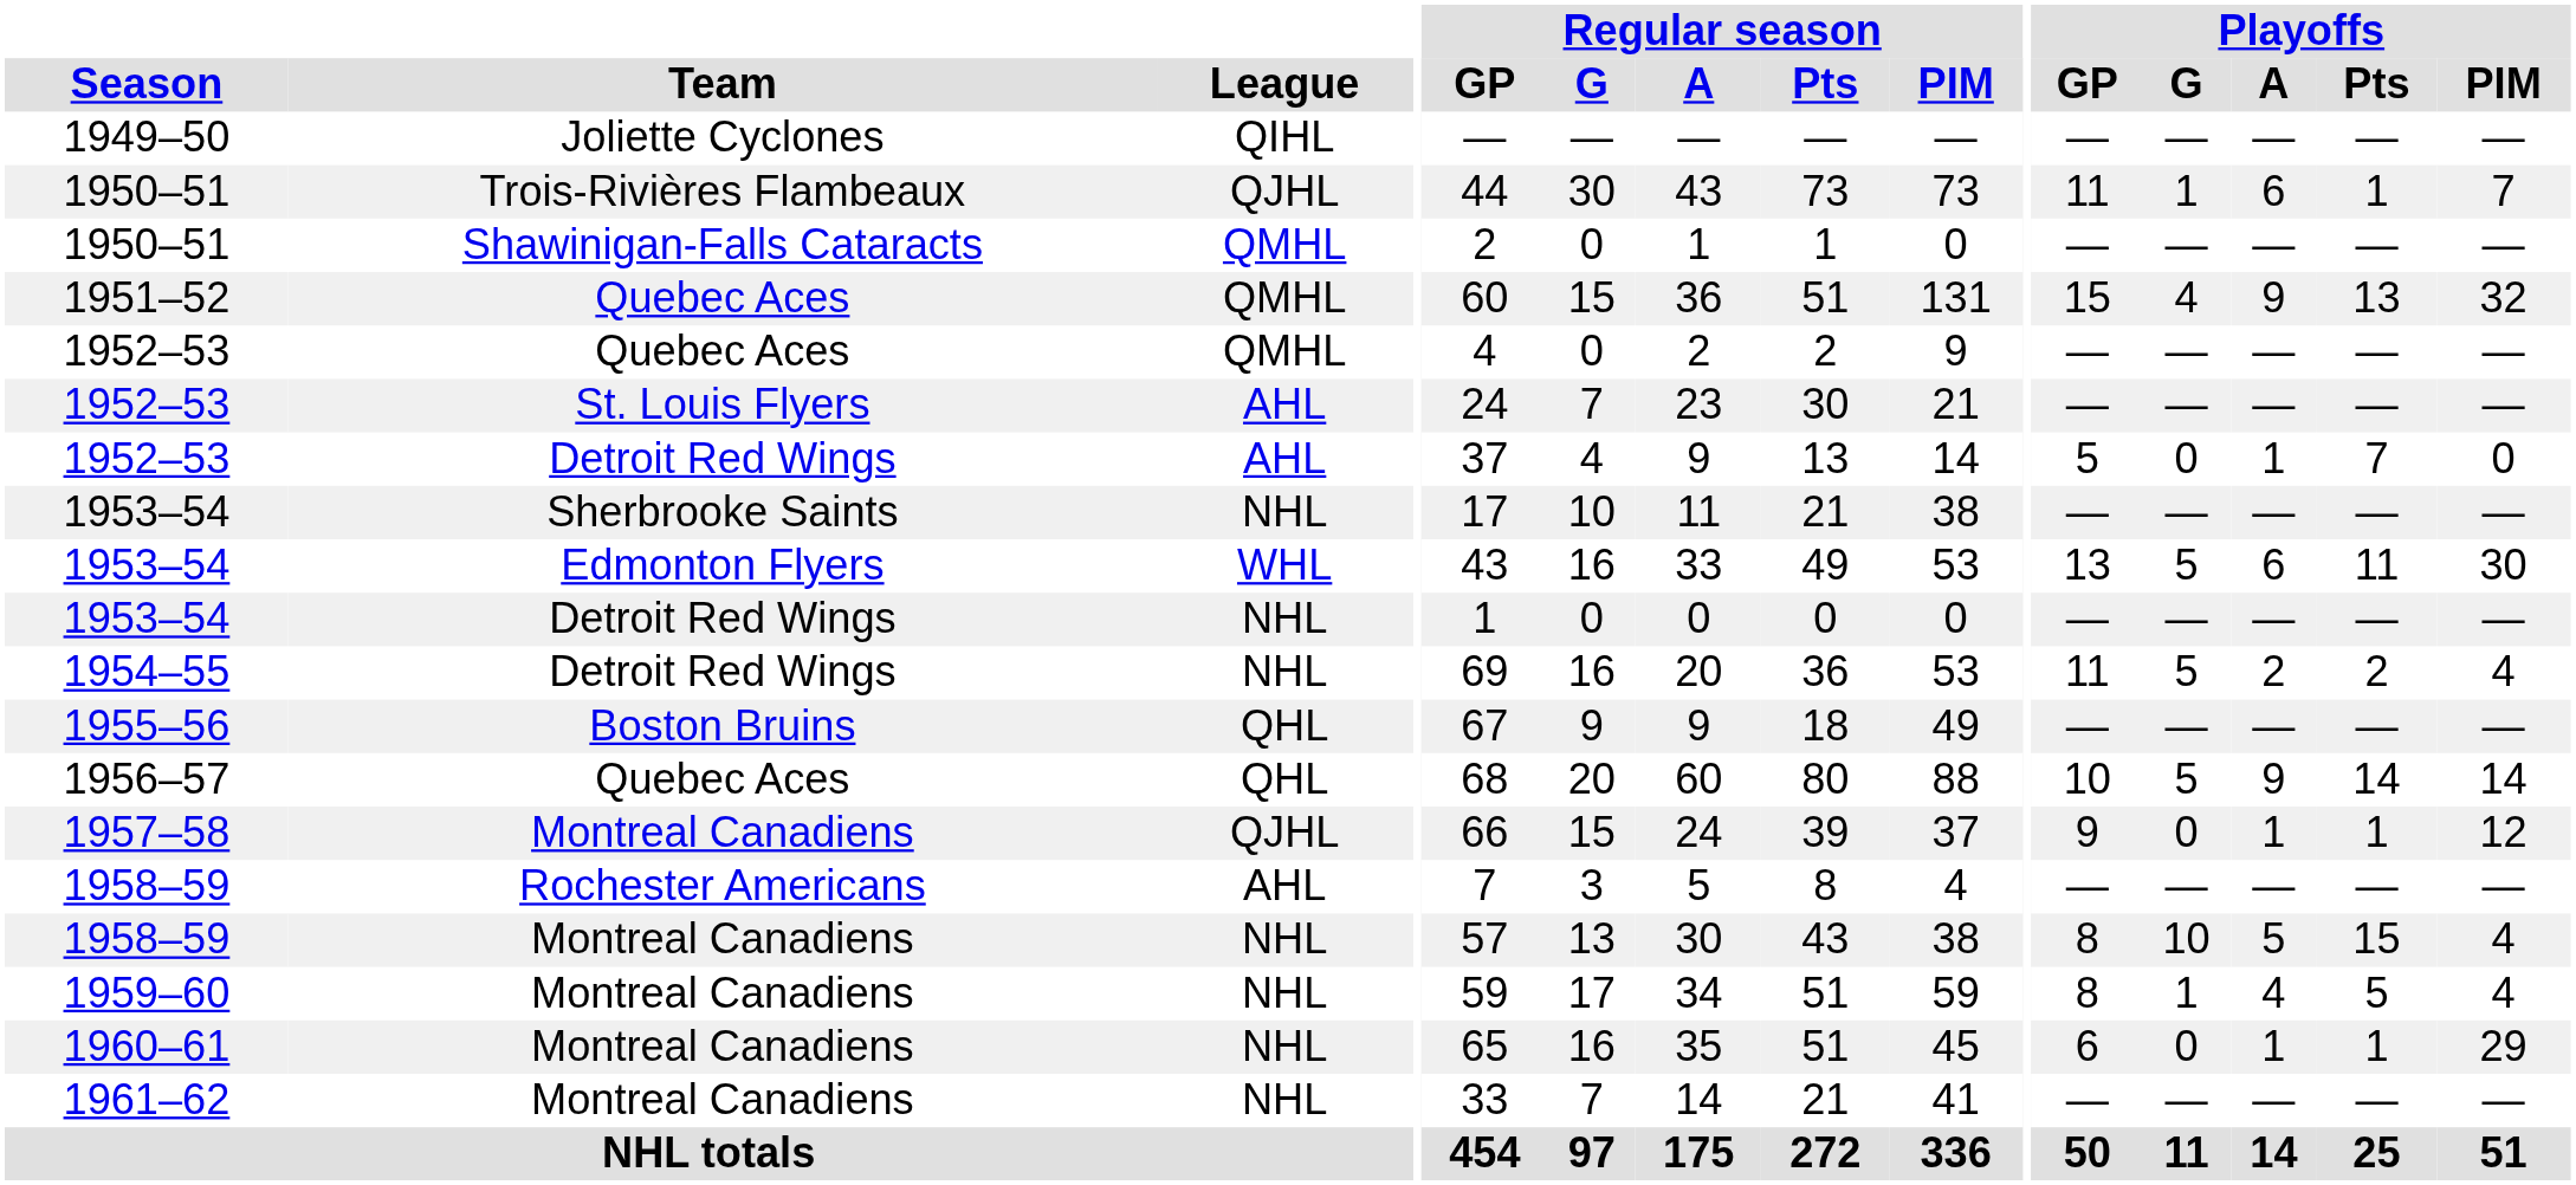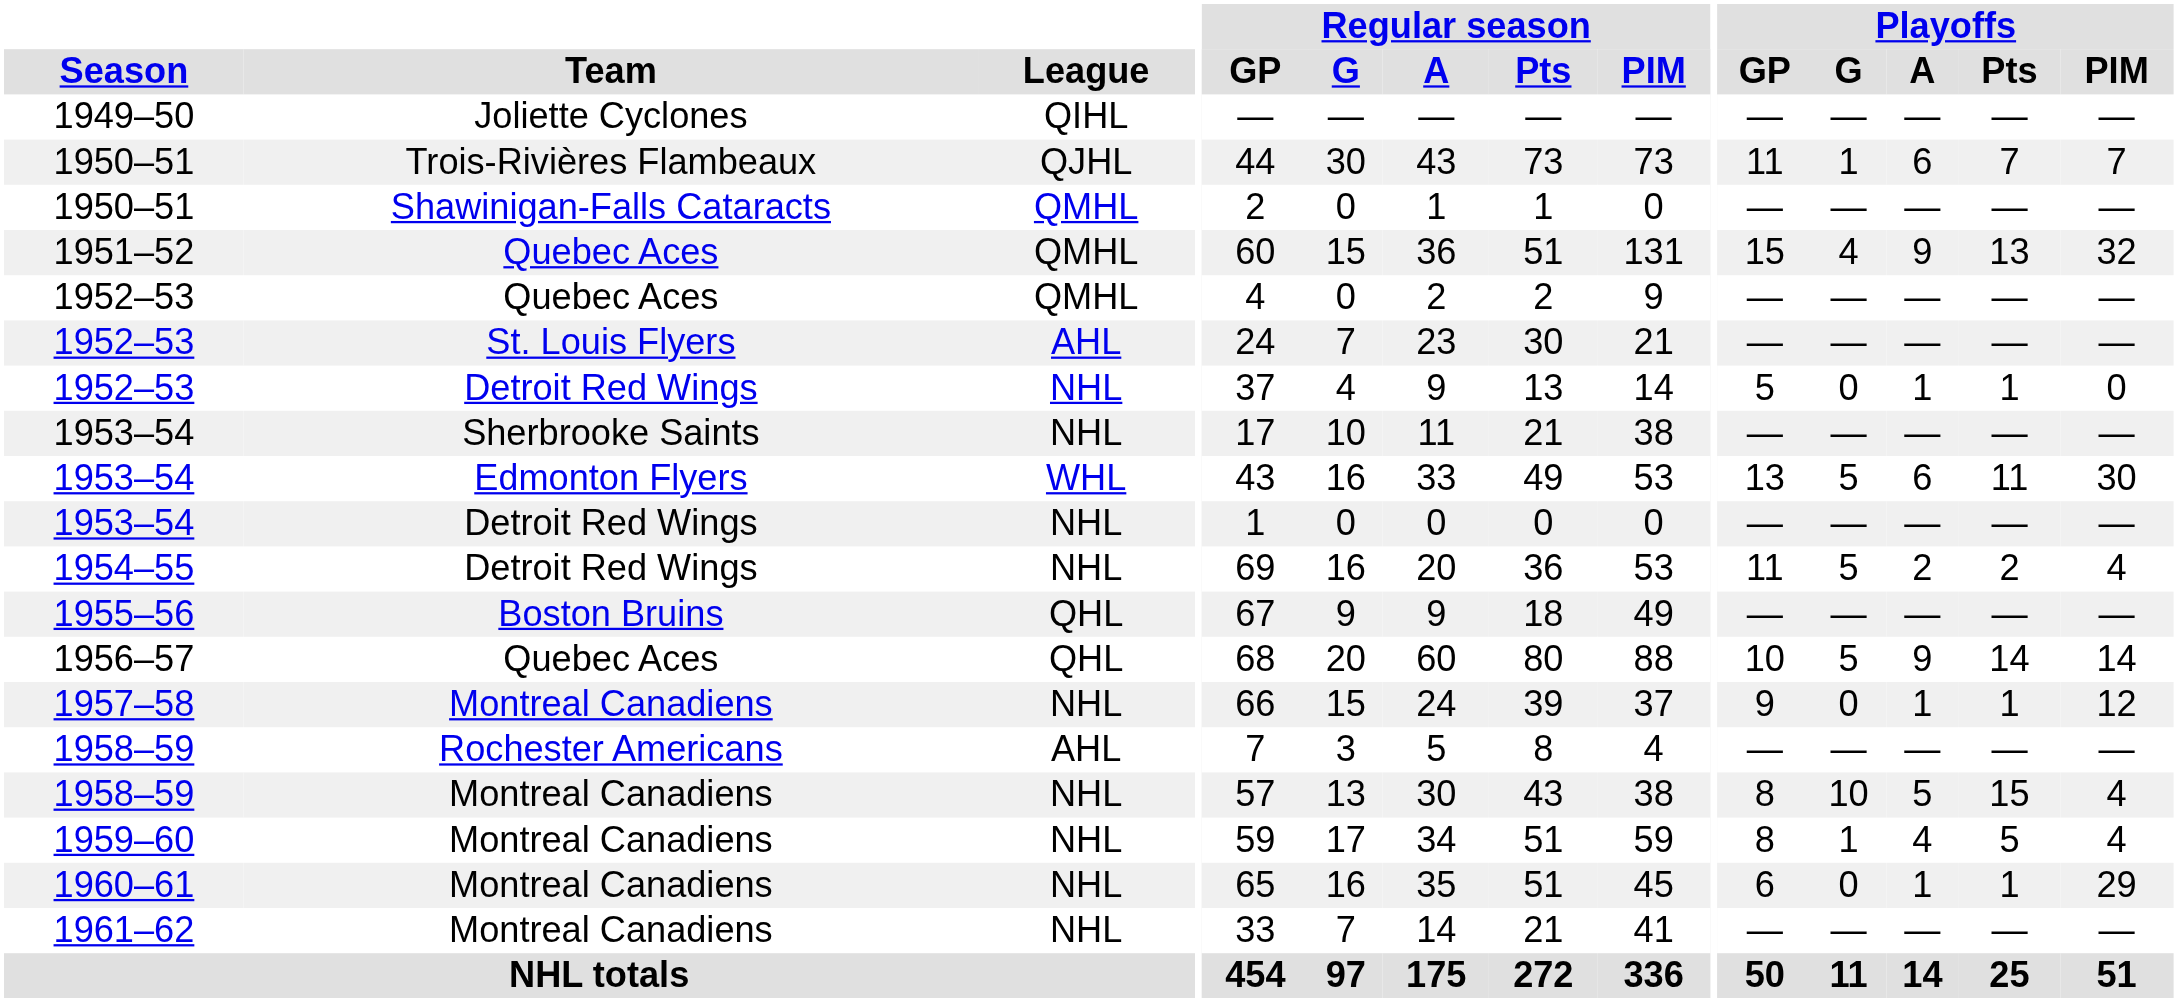1950–51 / Trois-Rivières Flambeaux | Playoffs / Pts: 1 -> 7
1952–53 / Detroit Red Wings | League: AHL -> NHL
1952–53 / Detroit Red Wings | Playoffs / Pts: 7 -> 1
1957–58 | League: QJHL -> NHL
